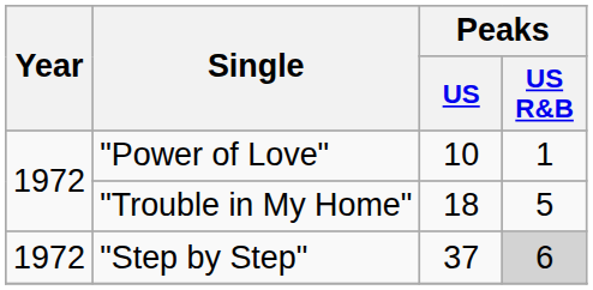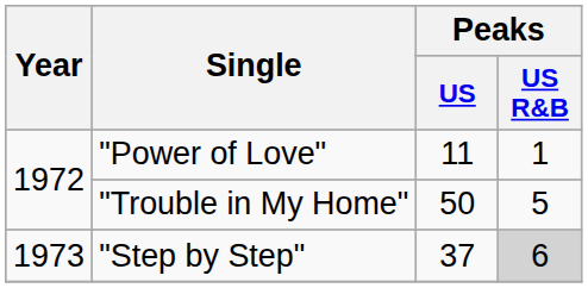"Power of Love" | Peaks / US: 10 -> 11
"Trouble in My Home" | Peaks / US: 18 -> 50
"Step by Step" | Year: 1972 -> 1973
